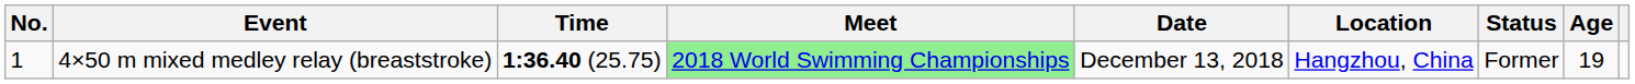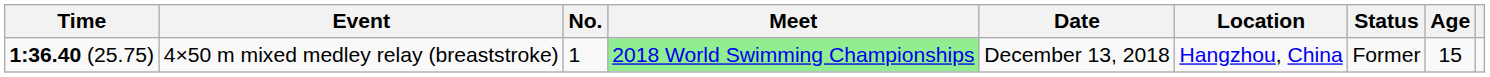columns swapped: No. <-> Time
4×50 m mixed medley relay (breaststroke) | Age: 19 -> 15
